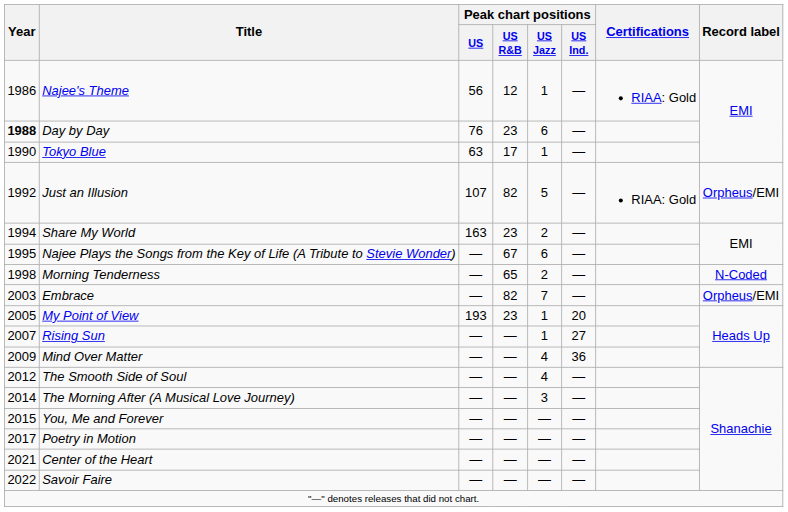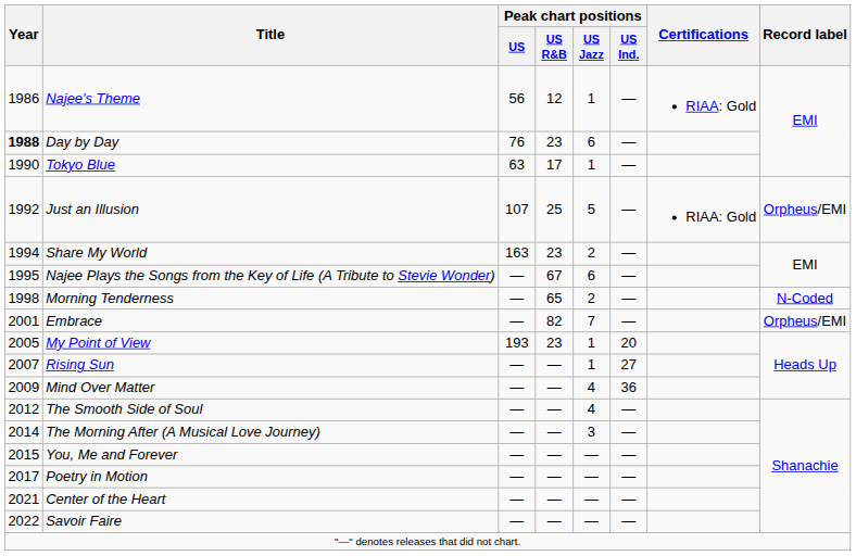Just an Illusion | Peak chart positions / US R&B: 82 -> 25
Embrace | Year: 2003 -> 2001
